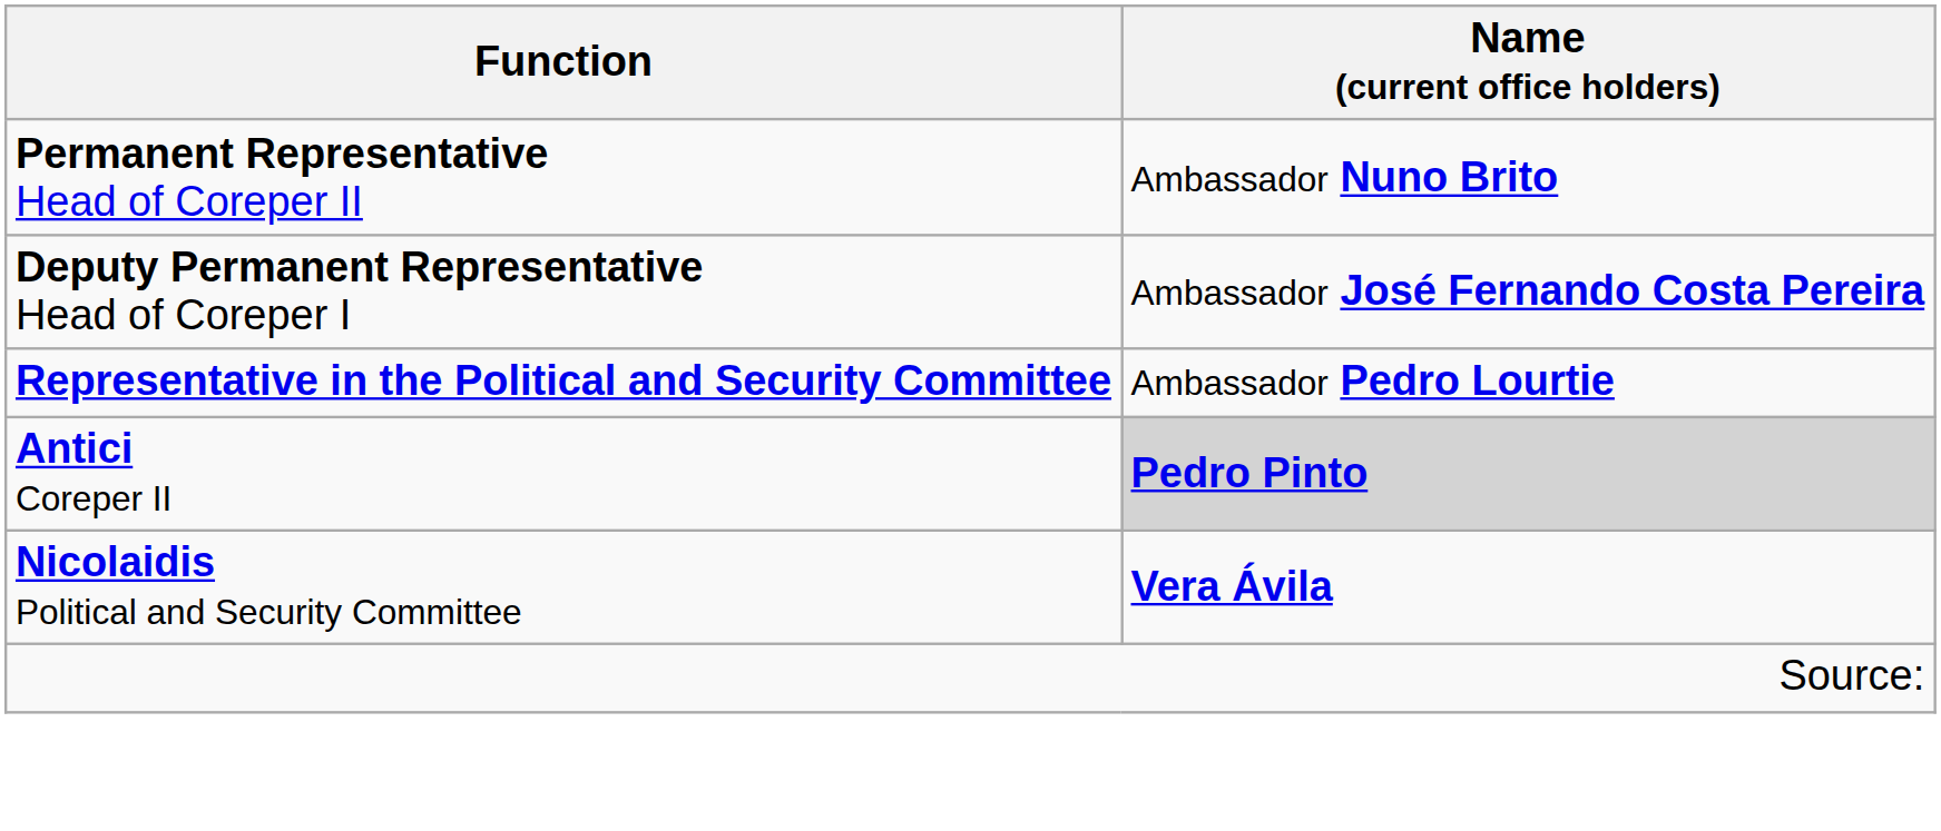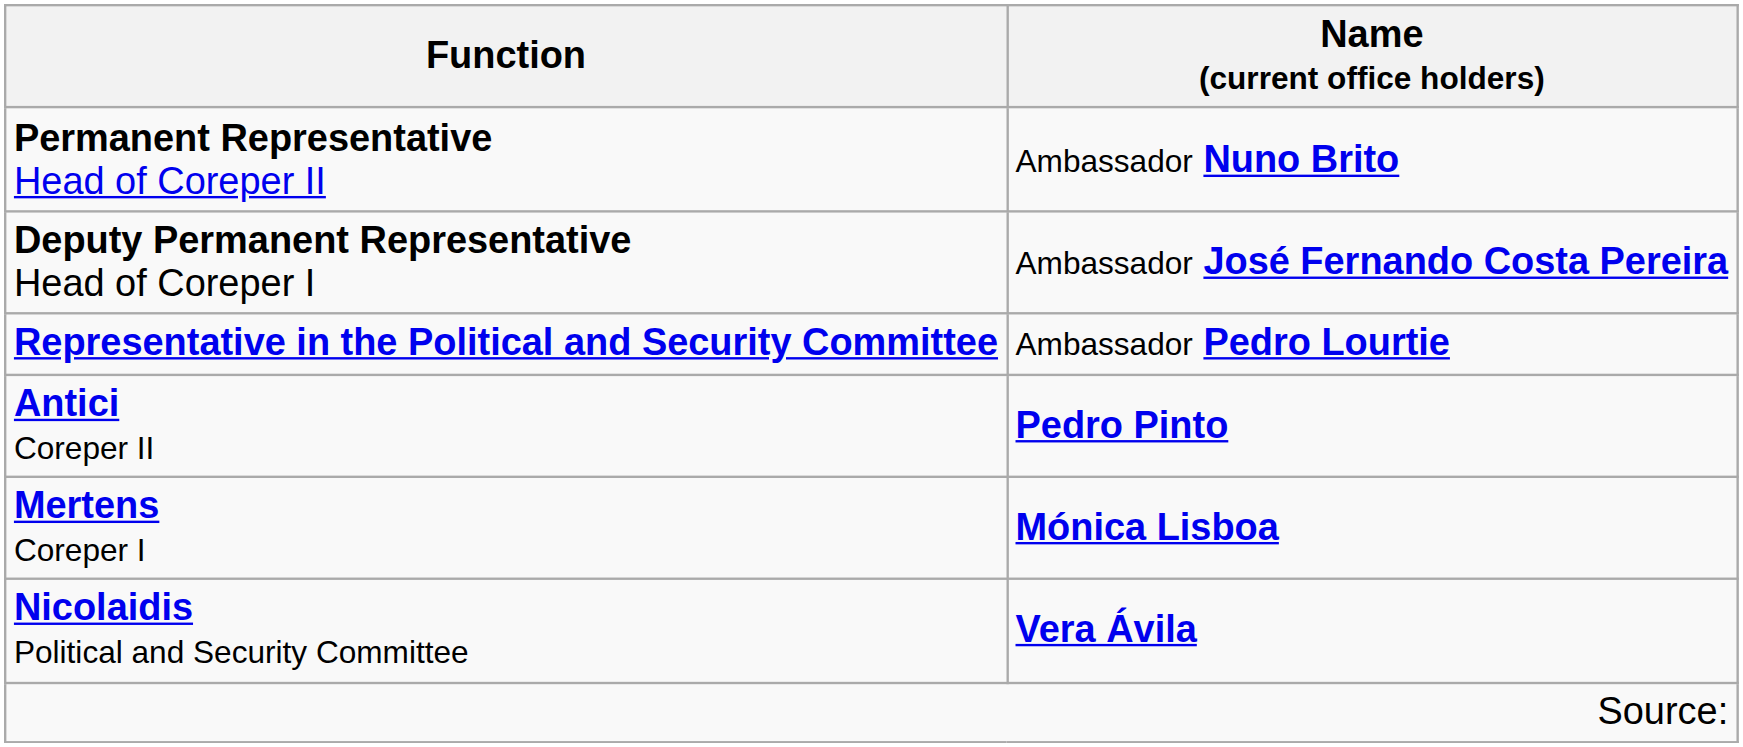Antici Coreper II | Name (current office holders): lightgrey background -> no background
+ row: Mertens Coreper I | Mónica Lisboa
